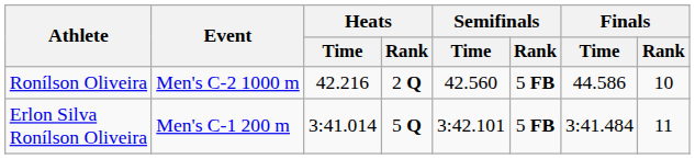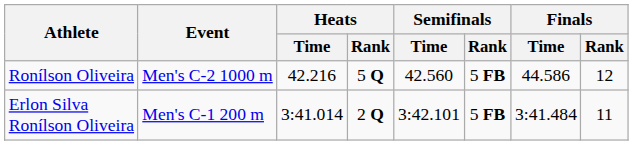Ronílson Oliveira | Heats / Rank: 2 Q -> 5 Q
Ronílson Oliveira | Finals / Rank: 10 -> 12
Erlon Silva Ronílson Oliveira | Heats / Rank: 5 Q -> 2 Q
